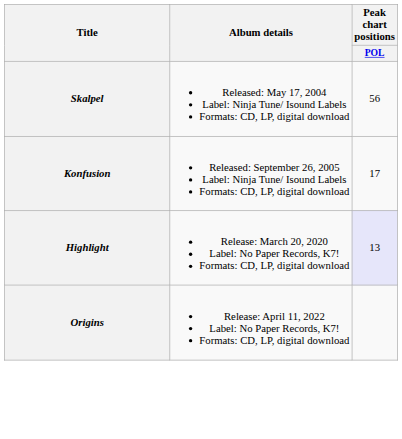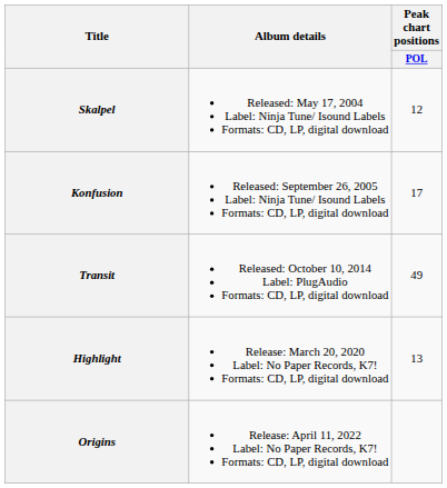Skalpel | Peak chart positions / POL: 56 -> 12
+ row: Transit | Released: October 10, 2014 Label: PlugAudio Formats: CD, LP, digital download | 49
Highlight | Peak chart positions / POL: lavender background -> no background
